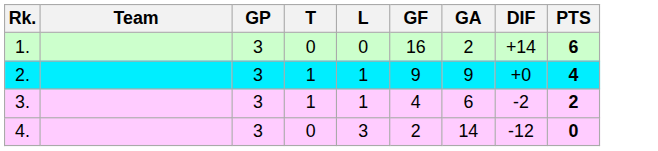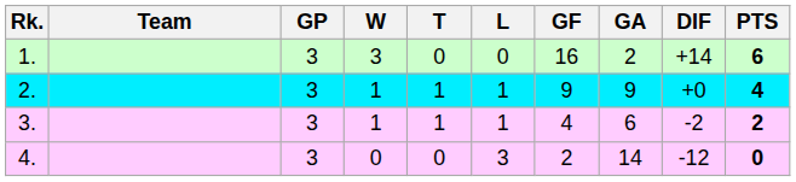+ column: W | 3 | 1 | 1 | 0
